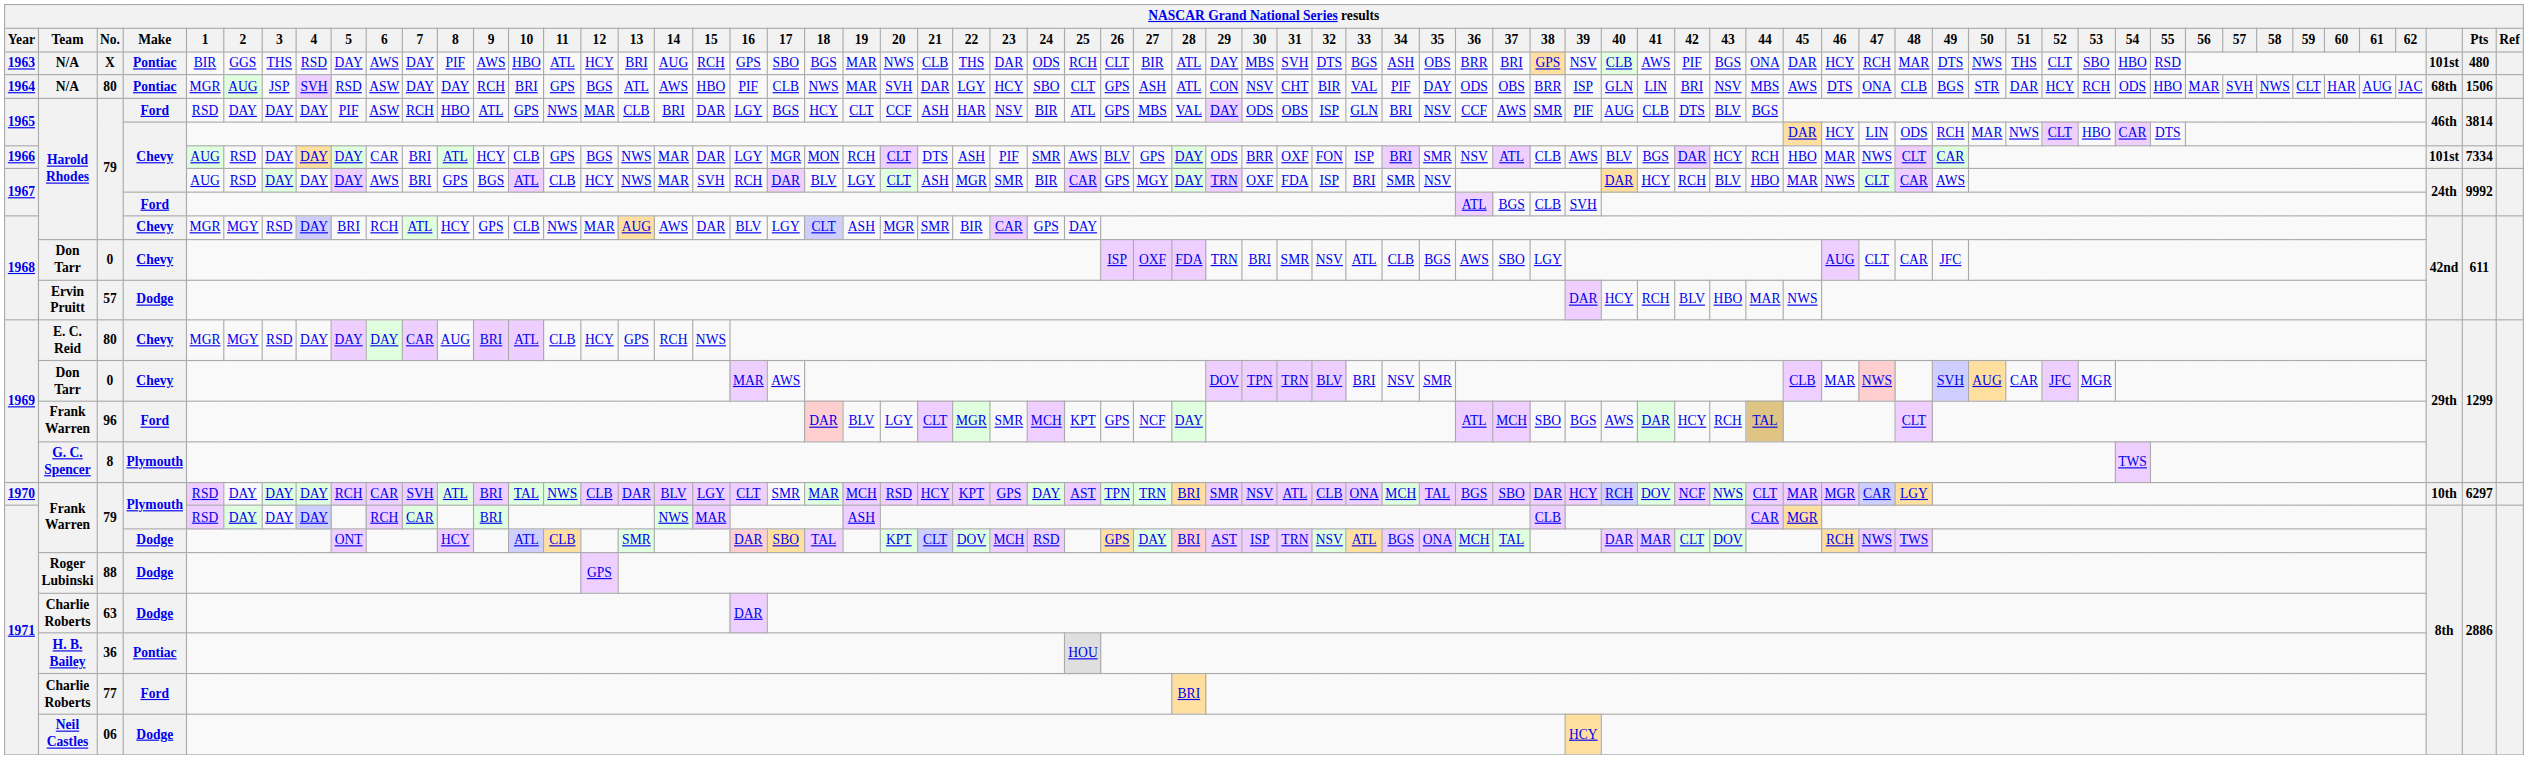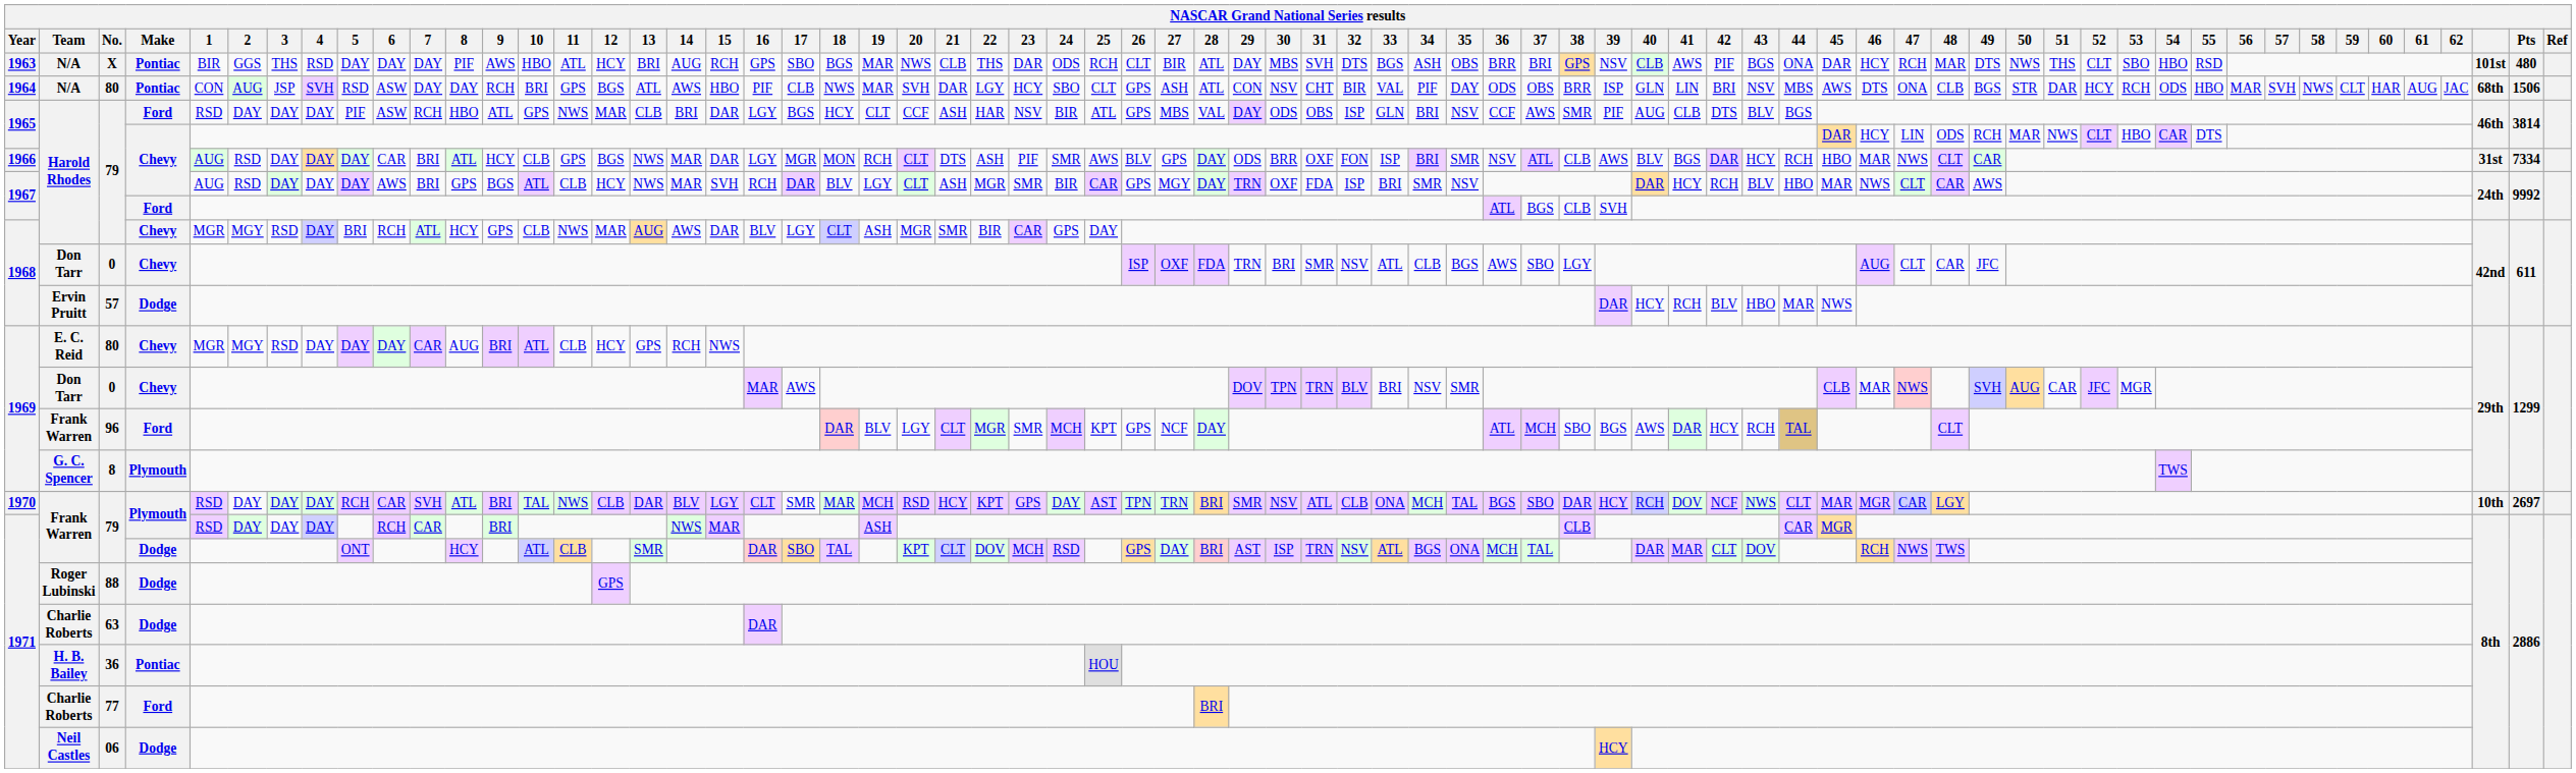X | 6: AWS -> DAY
1964 / 80 | 1: MGR -> CON
1966 / 79 | column 67: 101st -> 31st
1970 / 79 | Pts: 6297 -> 2697
